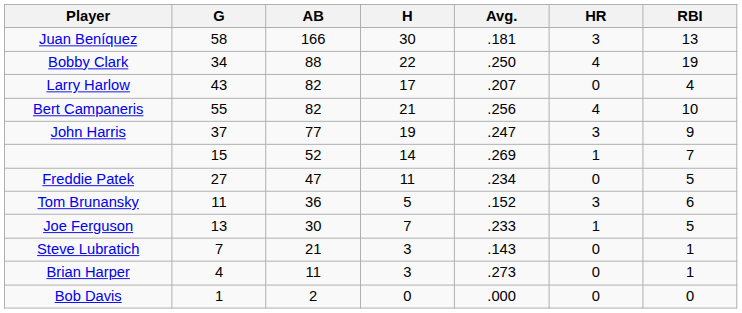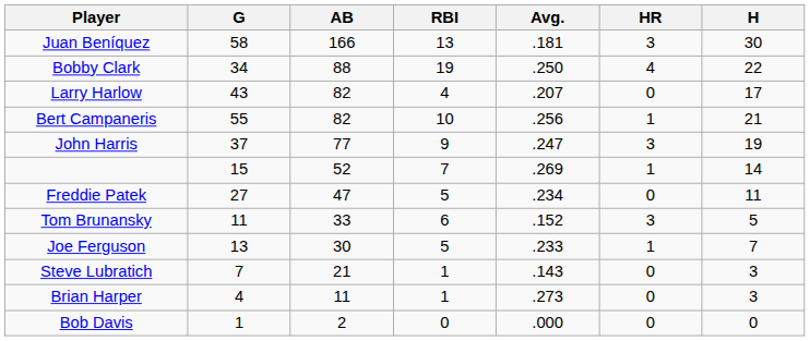columns swapped: H <-> RBI
Bert Campaneris | HR: 4 -> 1
Tom Brunansky | AB: 36 -> 33
